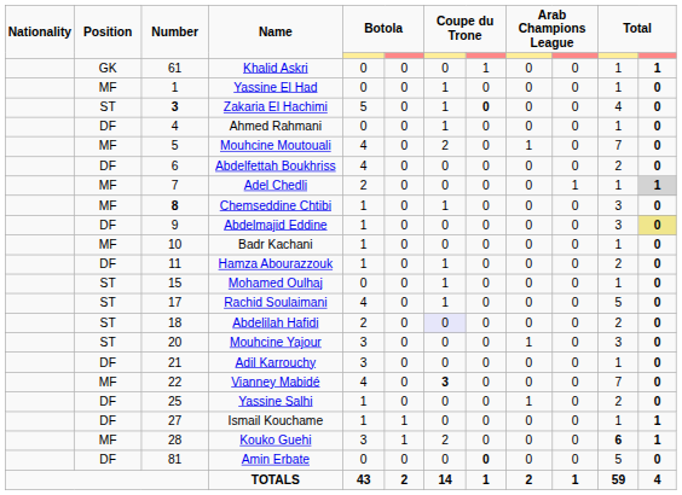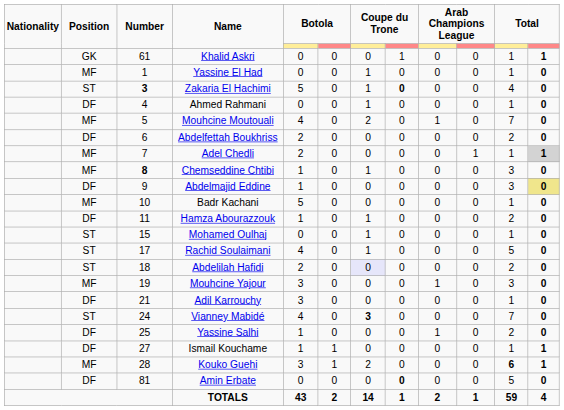Abdelfettah Boukhriss | column 5: 4 -> 2
Badr Kachani | column 5: 1 -> 5
Mouhcine Yajour | Position: ST -> MF
Mouhcine Yajour | Number: 20 -> 19
Vianney Mabidé | Position: MF -> ST
Vianney Mabidé | Number: 22 -> 24
